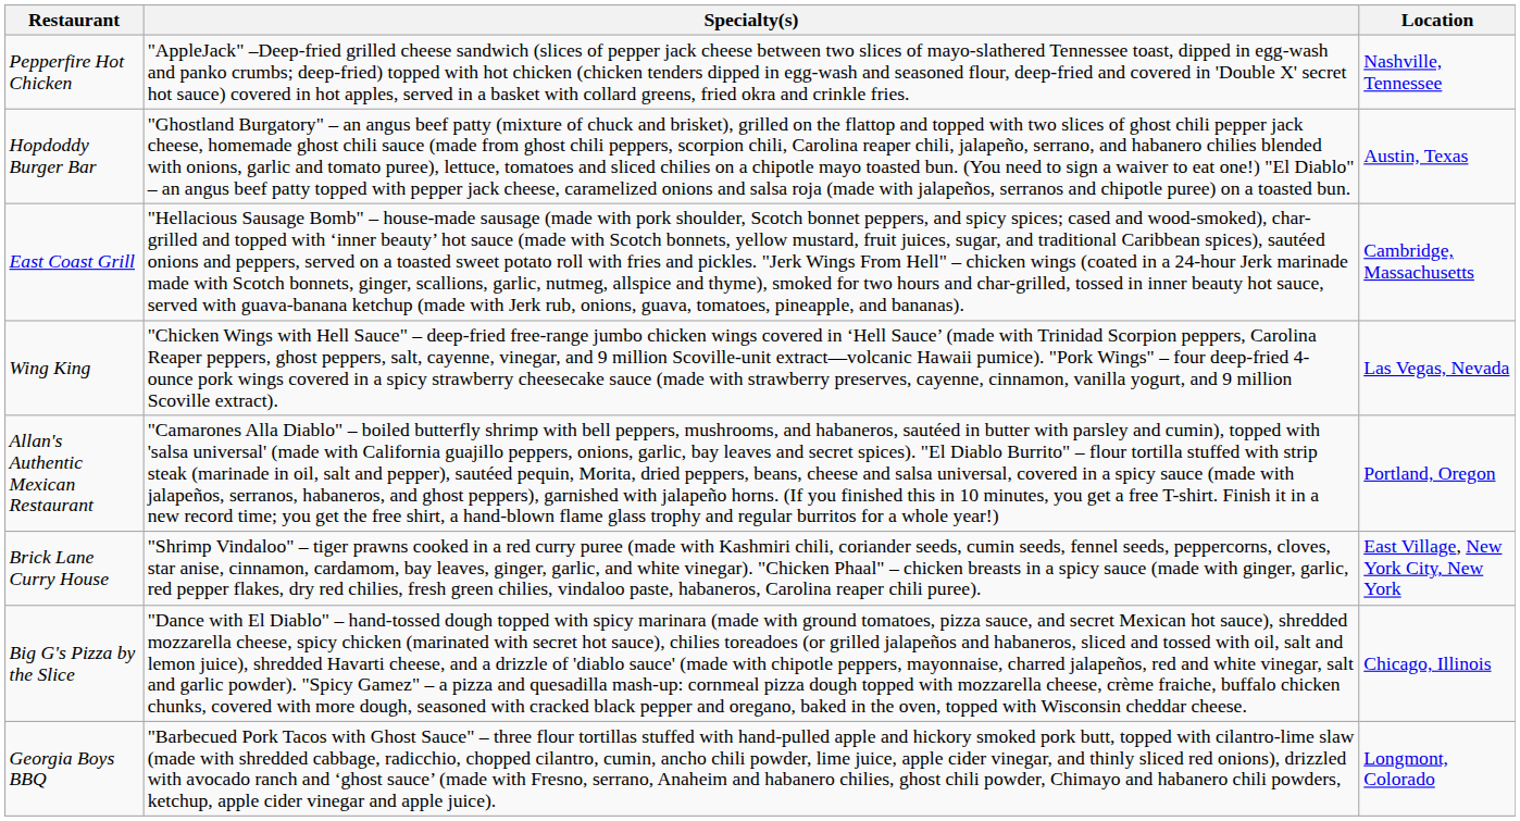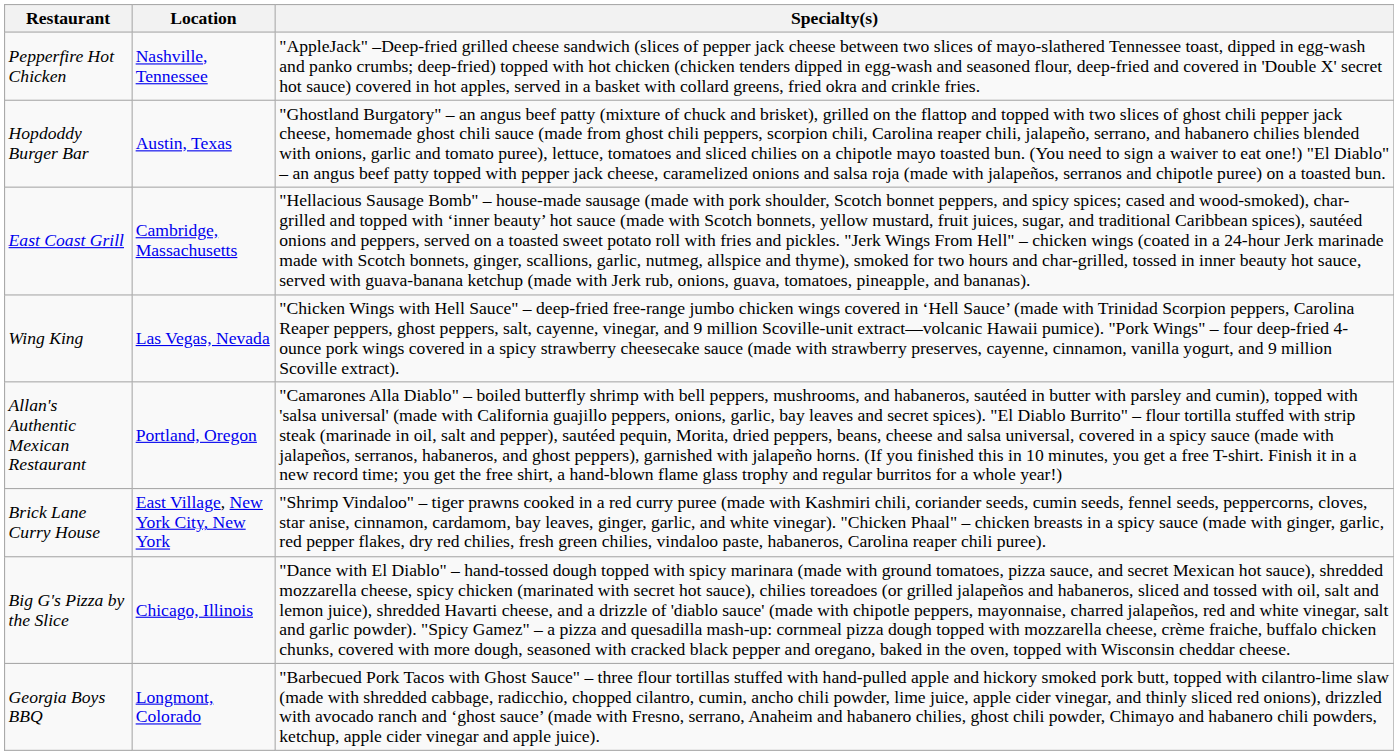columns swapped: Location <-> Specialty(s)
